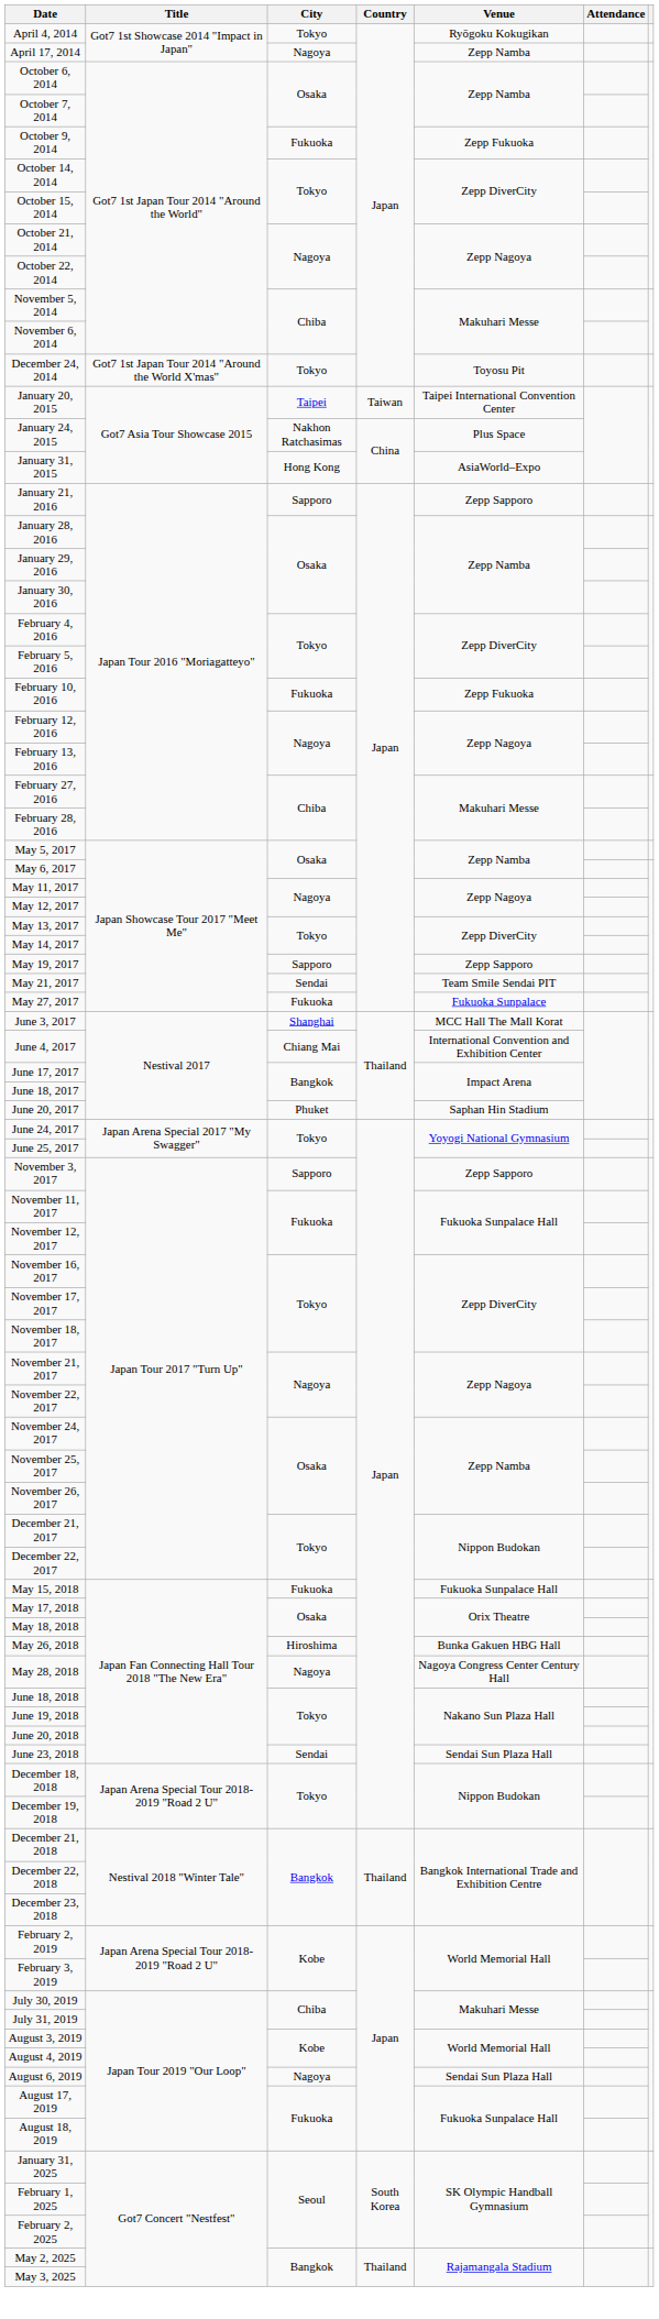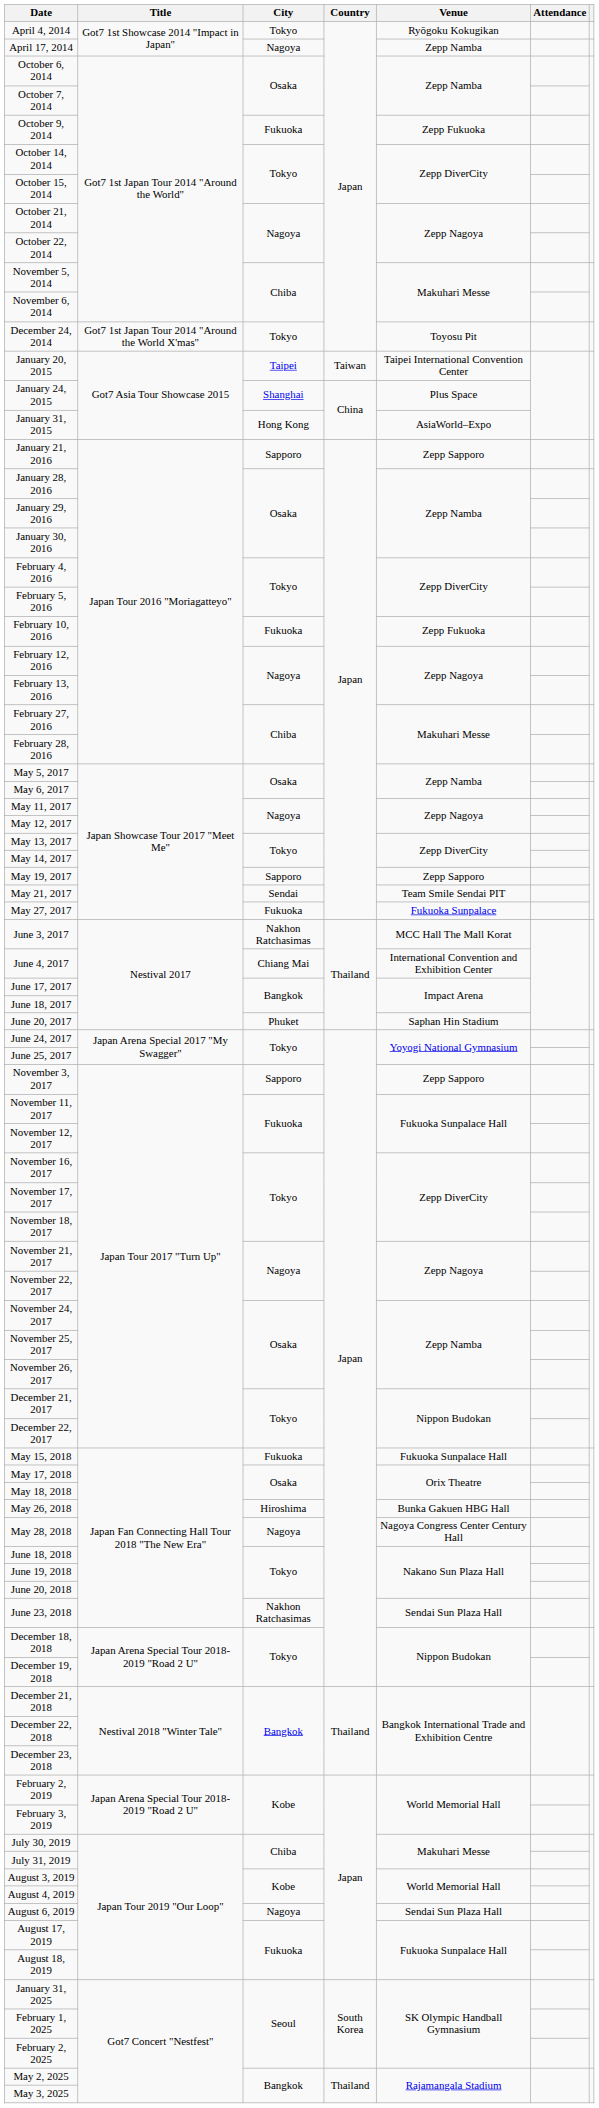January 24, 2015 | City: Nakhon Ratchasimas -> Shanghai
June 3, 2017 | City: Shanghai -> Nakhon Ratchasimas
June 23, 2018 | City: Sendai -> Nakhon Ratchasimas
